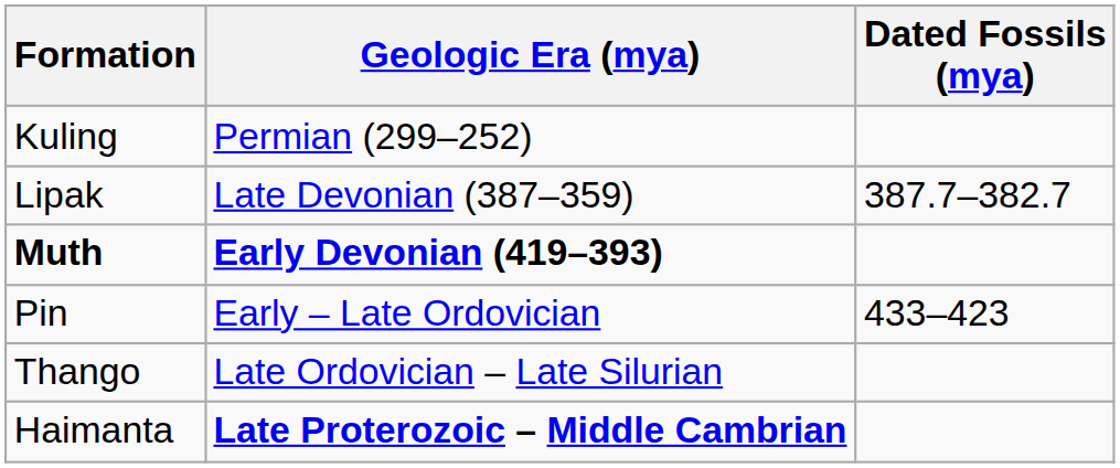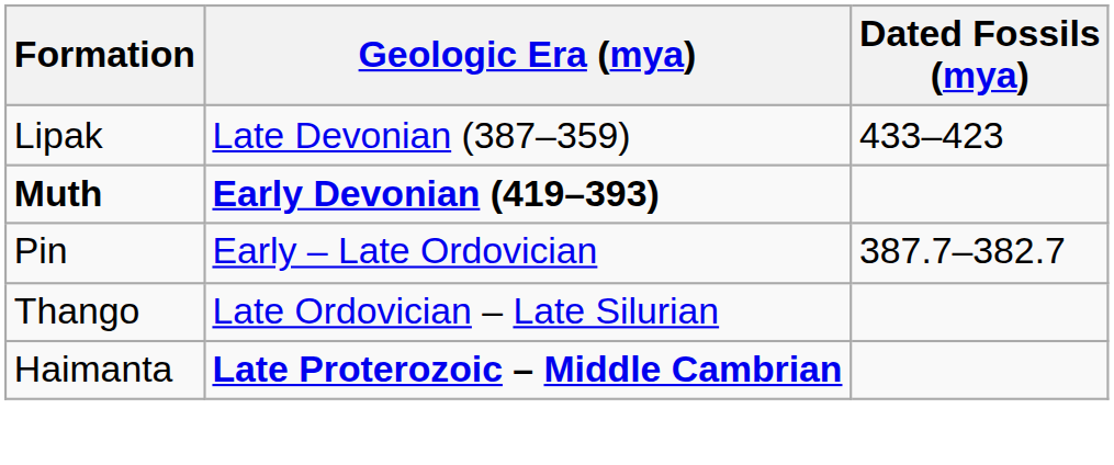- row: Kuling | Permian (299–252)
Lipak | Dated Fossils (mya): 387.7–382.7 -> 433–423
Pin | Dated Fossils (mya): 433–423 -> 387.7–382.7
